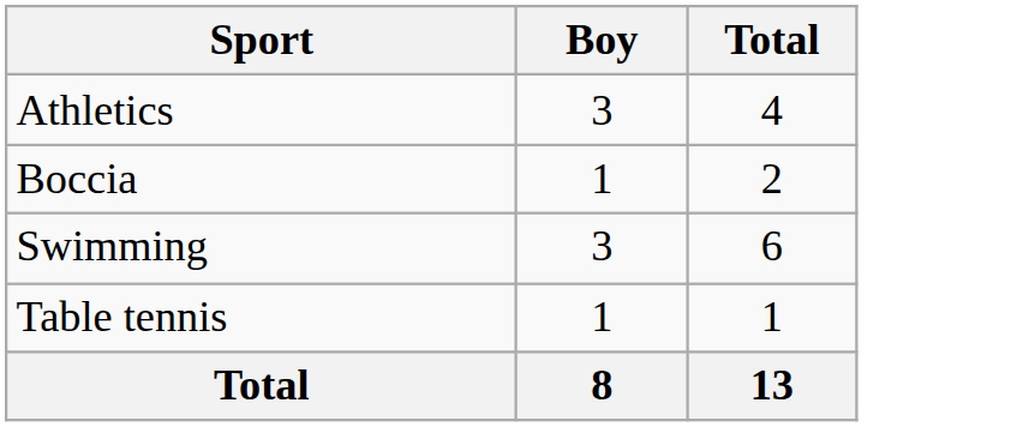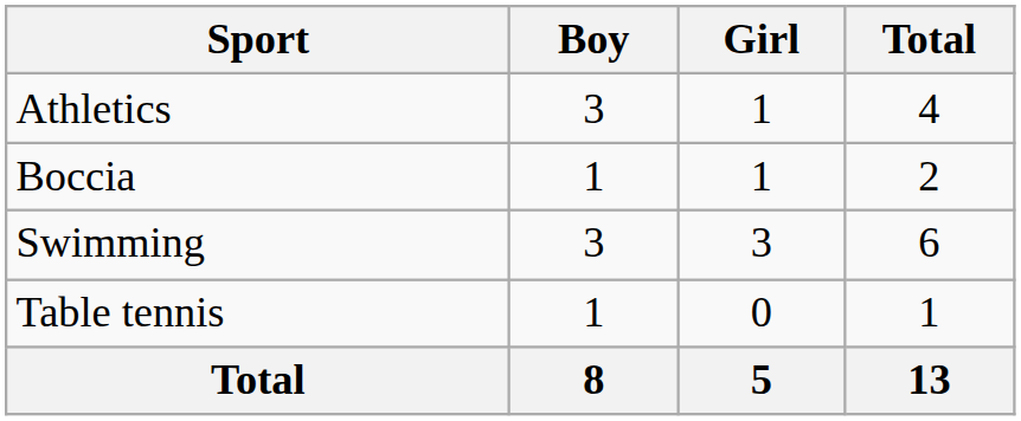+ column: Girl | 1 | 1 | 3 | 0 | 5
